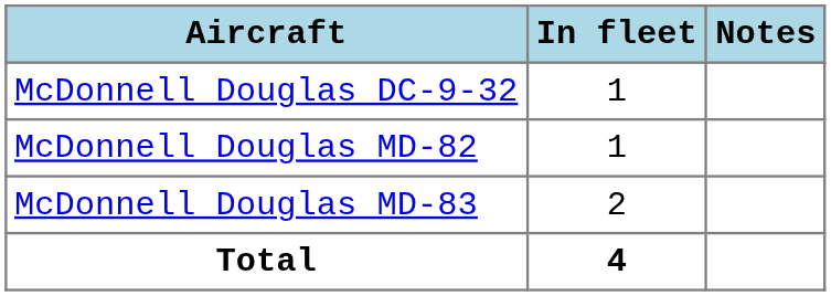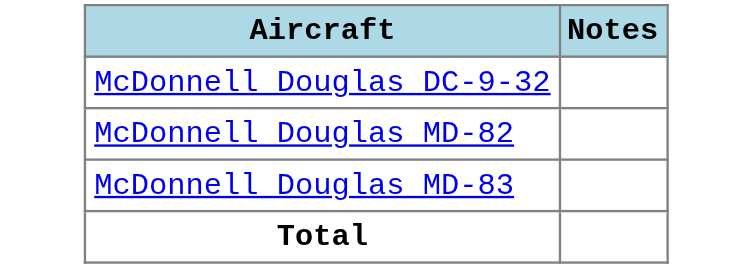- column: In fleet | 1 | 1 | 2 | 4
